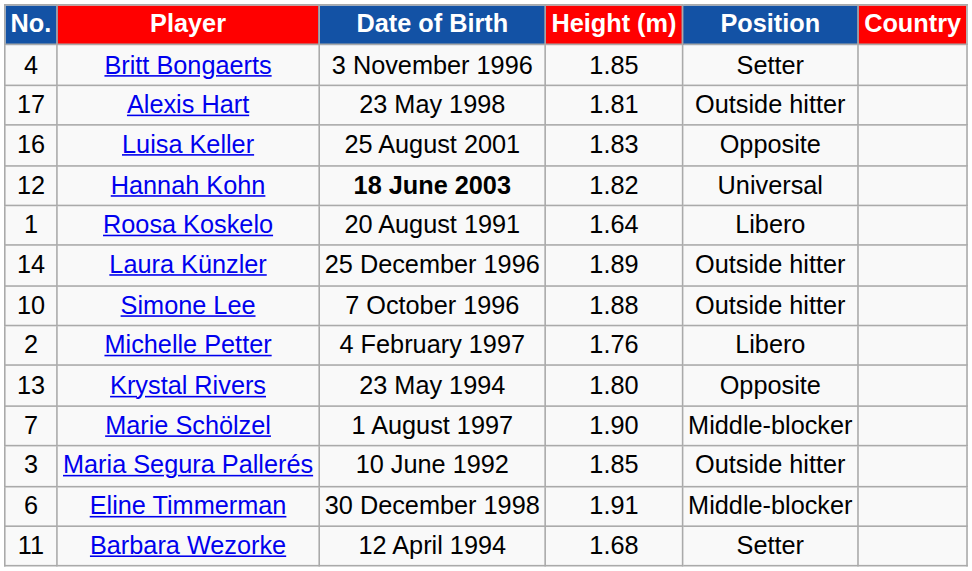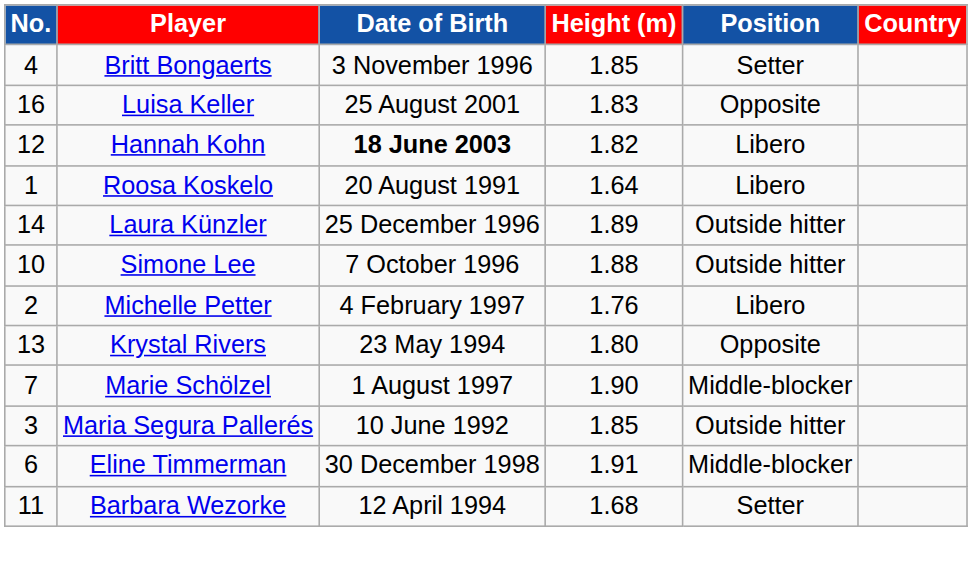- row: 17 | Alexis Hart | 23 May 1998 | 1.81 | Outside hitter
Hannah Kohn | Position: Universal -> Libero
